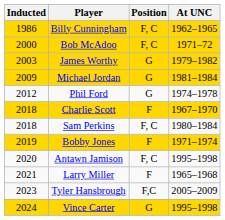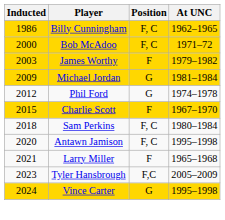James Worthy | Position: G -> F
Charlie Scott | Inducted: 2018 -> 2015
- row: 2019 | Bobby Jones | F | 1971–1974
